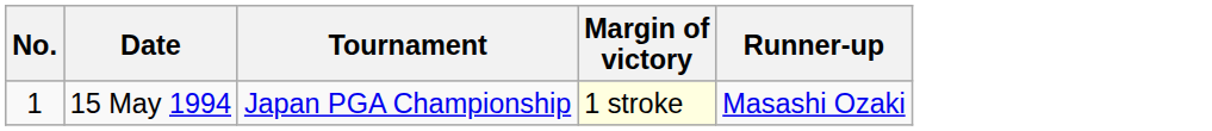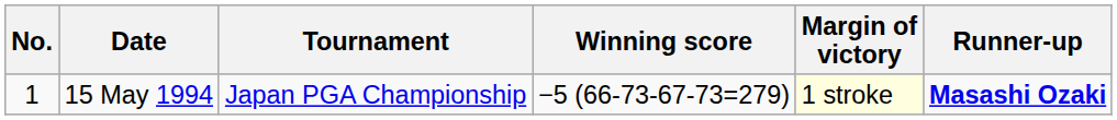+ column: Winning score | −5 (66-73-67-73=279)
15 May 1994 | Runner-up: normal -> bold
